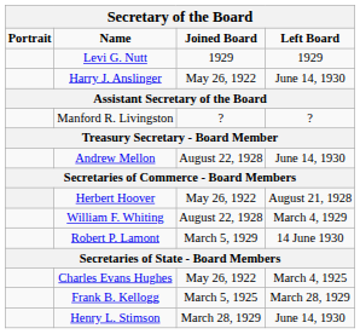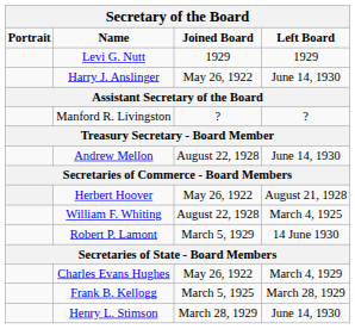William F. Whiting | Left Board: March 4, 1929 -> March 4, 1925
Charles Evans Hughes | Left Board: March 4, 1925 -> March 4, 1929
